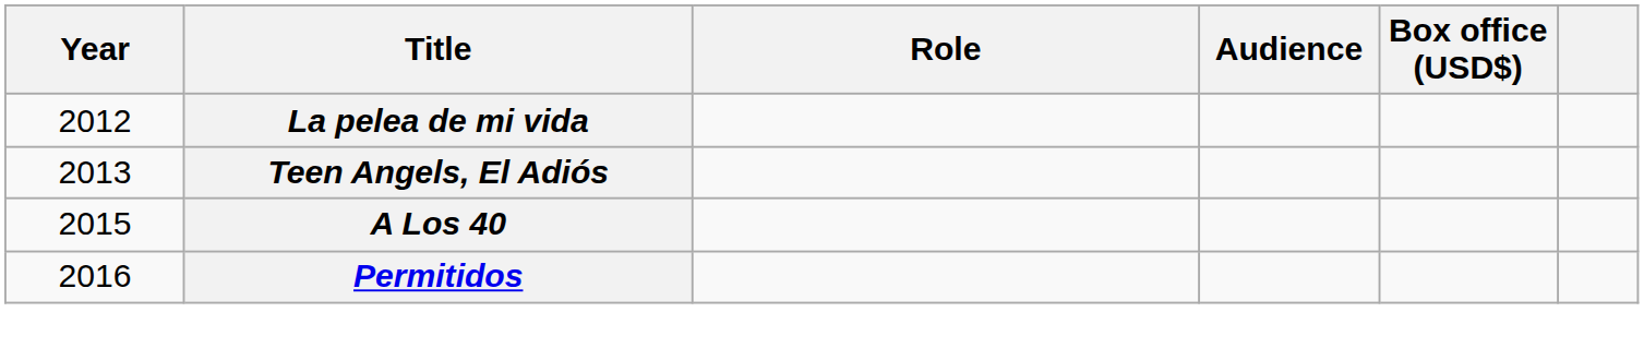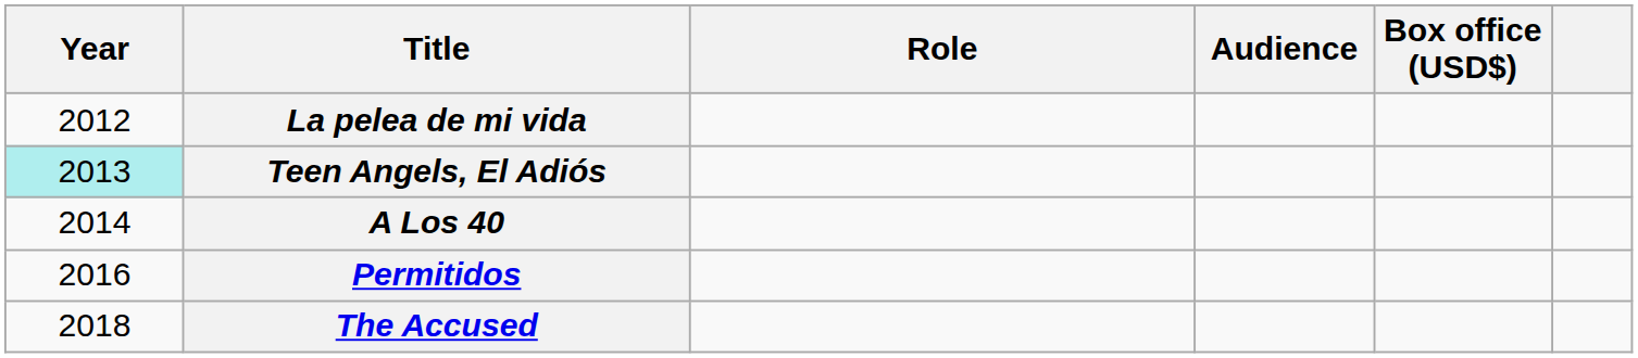Teen Angels, El Adiós | Year: no background -> paleturquoise background
A Los 40 | Year: 2015 -> 2014
+ row: 2018 | The Accused
